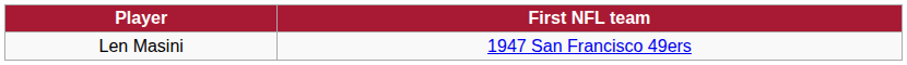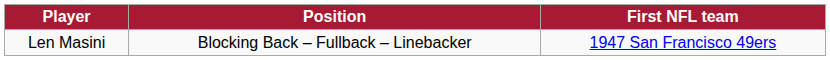+ column: Position | Blocking Back – Fullback – Linebacker
